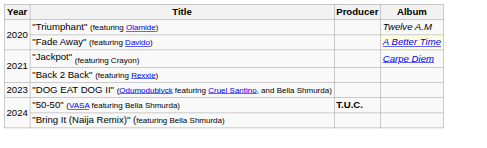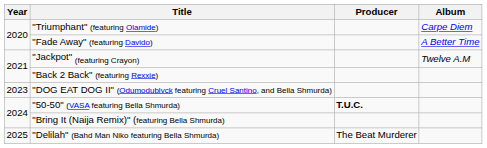"Triumphant" (featuring Olamide) | Album: Twelve A.M -> Carpe Diem
"Fade Away" (featuring Davido) | Album: lightyellow background -> no background
"Jackpot" (featuring Crayon) | Album: Carpe Diem -> Twelve A.M
+ row: 2025 | "Delilah" (Bahd Man Niko featuring Bella Shmurda) | The Beat Murderer
